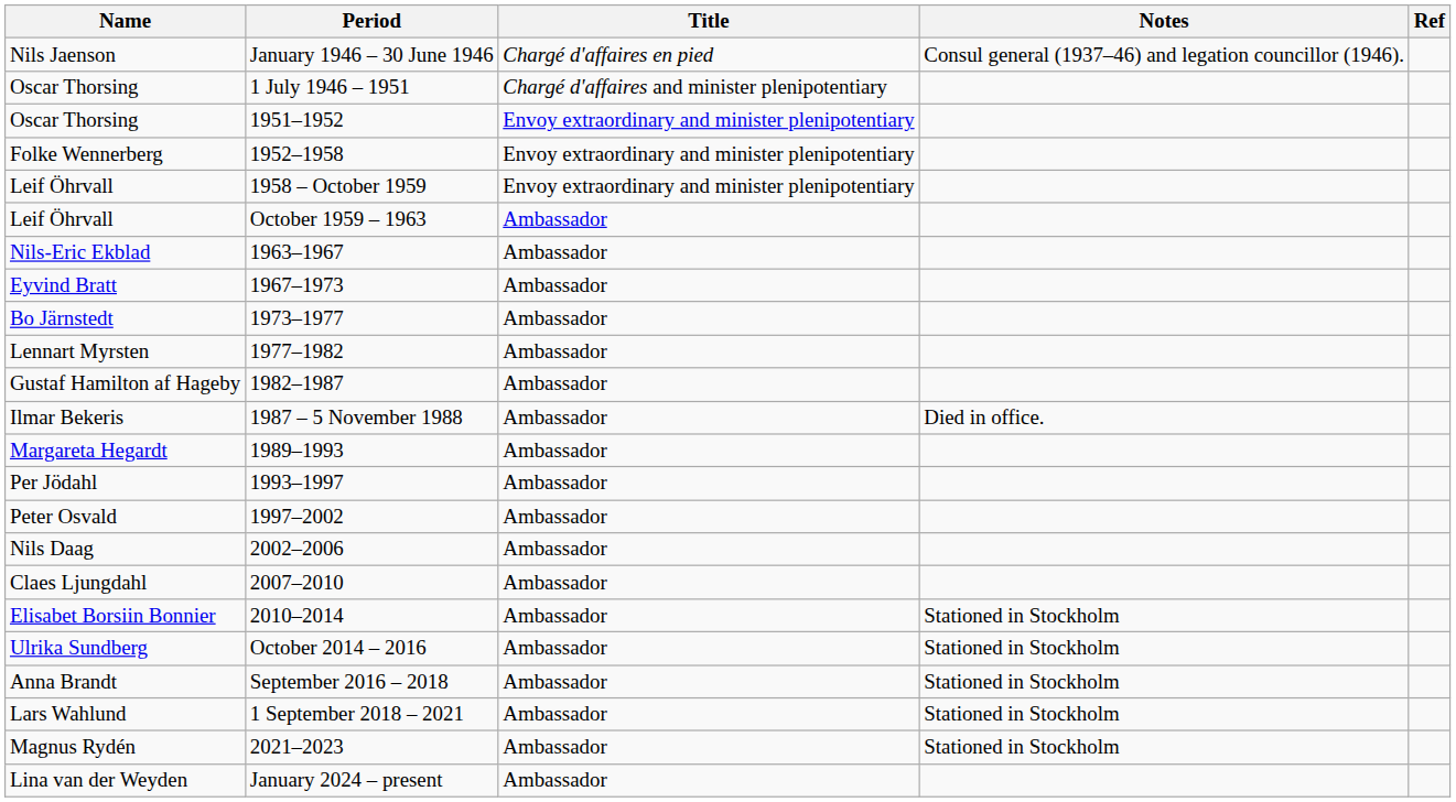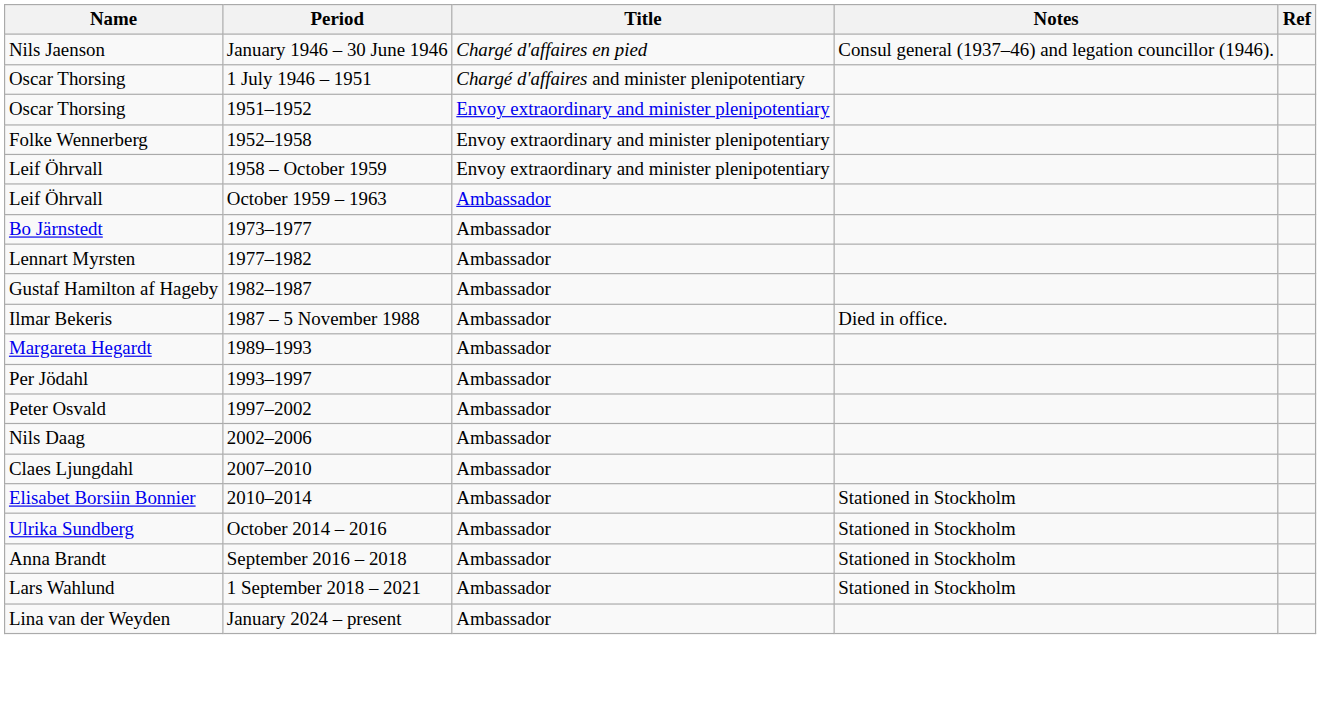- row: Nils-Eric Ekblad | 1963–1967 | Ambassador
- row: Eyvind Bratt | 1967–1973 | Ambassador
- row: Magnus Rydén | 2021–2023 | Ambassador | Stationed in Stockholm
